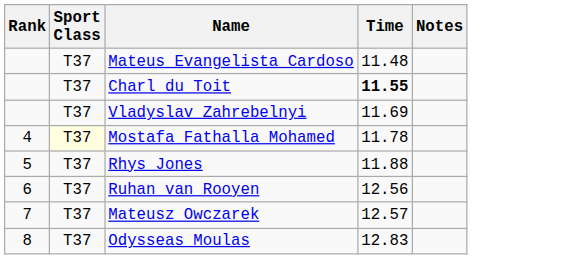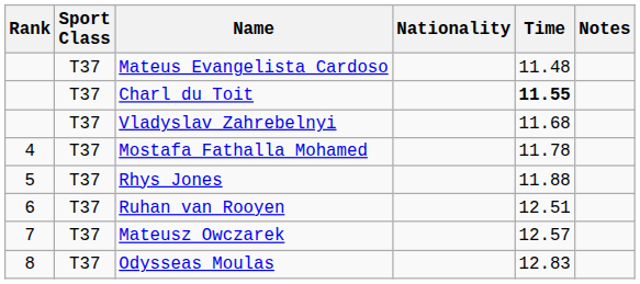+ column: Nationality
Vladyslav Zahrebelnyi | Time: 11.69 -> 11.68
Mostafa Fathalla Mohamed | Sport Class: lightyellow background -> no background
Ruhan van Rooyen | Time: 12.56 -> 12.51
